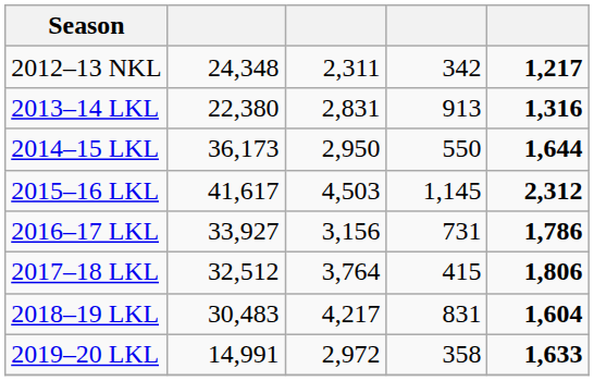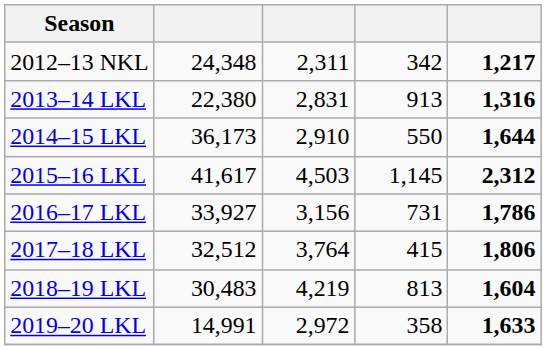2014–15 LKL | column 3: 2,950 -> 2,910
2018–19 LKL | column 3: 4,217 -> 4,219
2018–19 LKL | column 4: 831 -> 813
